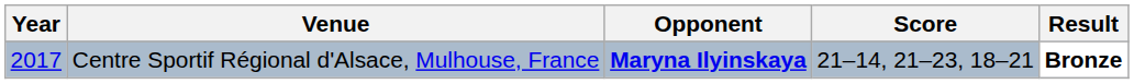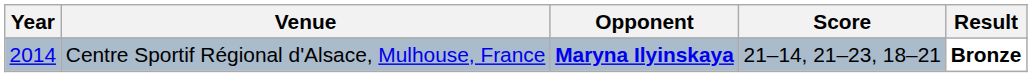Centre Sportif Régional d'Alsace, Mulhouse, France | Year: 2017 -> 2014
